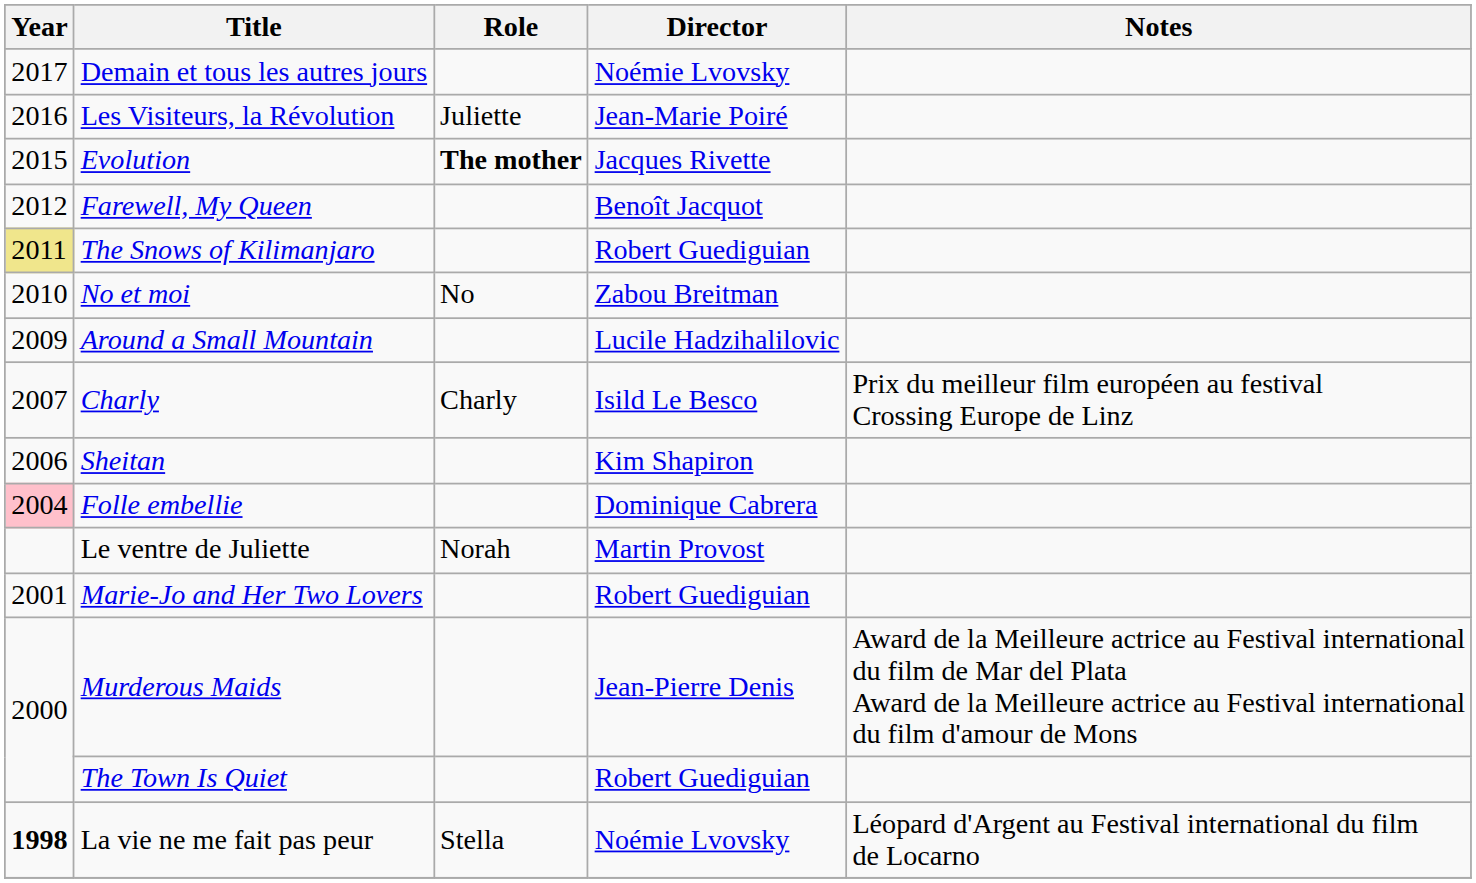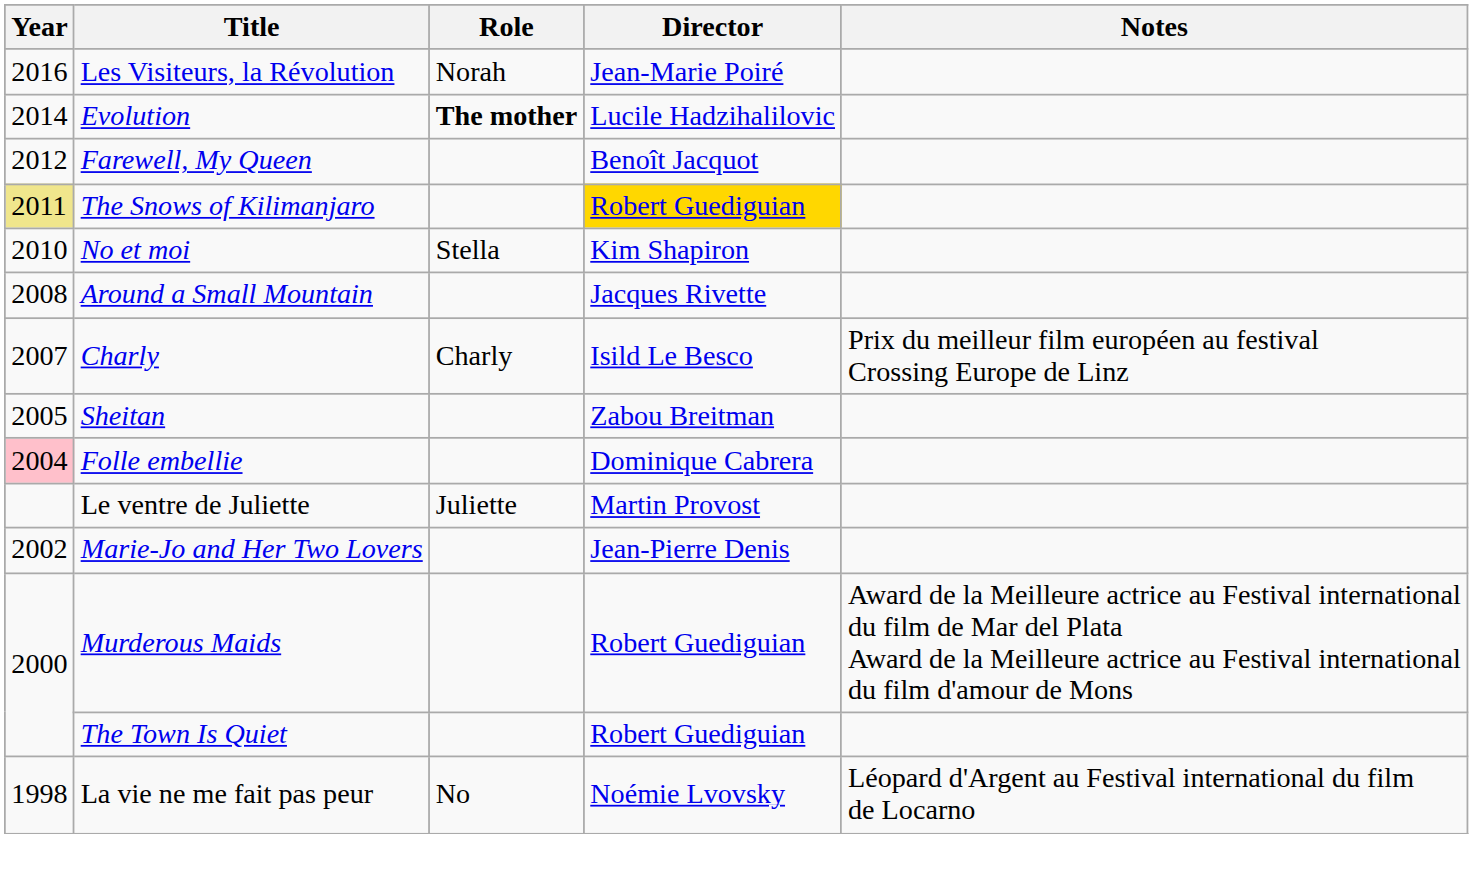- row: 2017 | Demain et tous les autres jours | Noémie Lvovsky
Les Visiteurs, la Révolution | Role: Juliette -> Norah
Evolution | Year: 2015 -> 2014
Evolution | Director: Jacques Rivette -> Lucile Hadzihalilovic
The Snows of Kilimanjaro | Director: no background -> gold background
No et moi | Role: No -> Stella
No et moi | Director: Zabou Breitman -> Kim Shapiron
Around a Small Mountain | Year: 2009 -> 2008
Around a Small Mountain | Director: Lucile Hadzihalilovic -> Jacques Rivette
Sheitan | Year: 2006 -> 2005
Sheitan | Director: Kim Shapiron -> Zabou Breitman
Le ventre de Juliette | Role: Norah -> Juliette
Marie-Jo and Her Two Lovers | Year: 2001 -> 2002
Marie-Jo and Her Two Lovers | Director: Robert Guediguian -> Jean-Pierre Denis
Murderous Maids | Director: Jean-Pierre Denis -> Robert Guediguian
La vie ne me fait pas peur | Year: bold -> normal
La vie ne me fait pas peur | Role: Stella -> No
